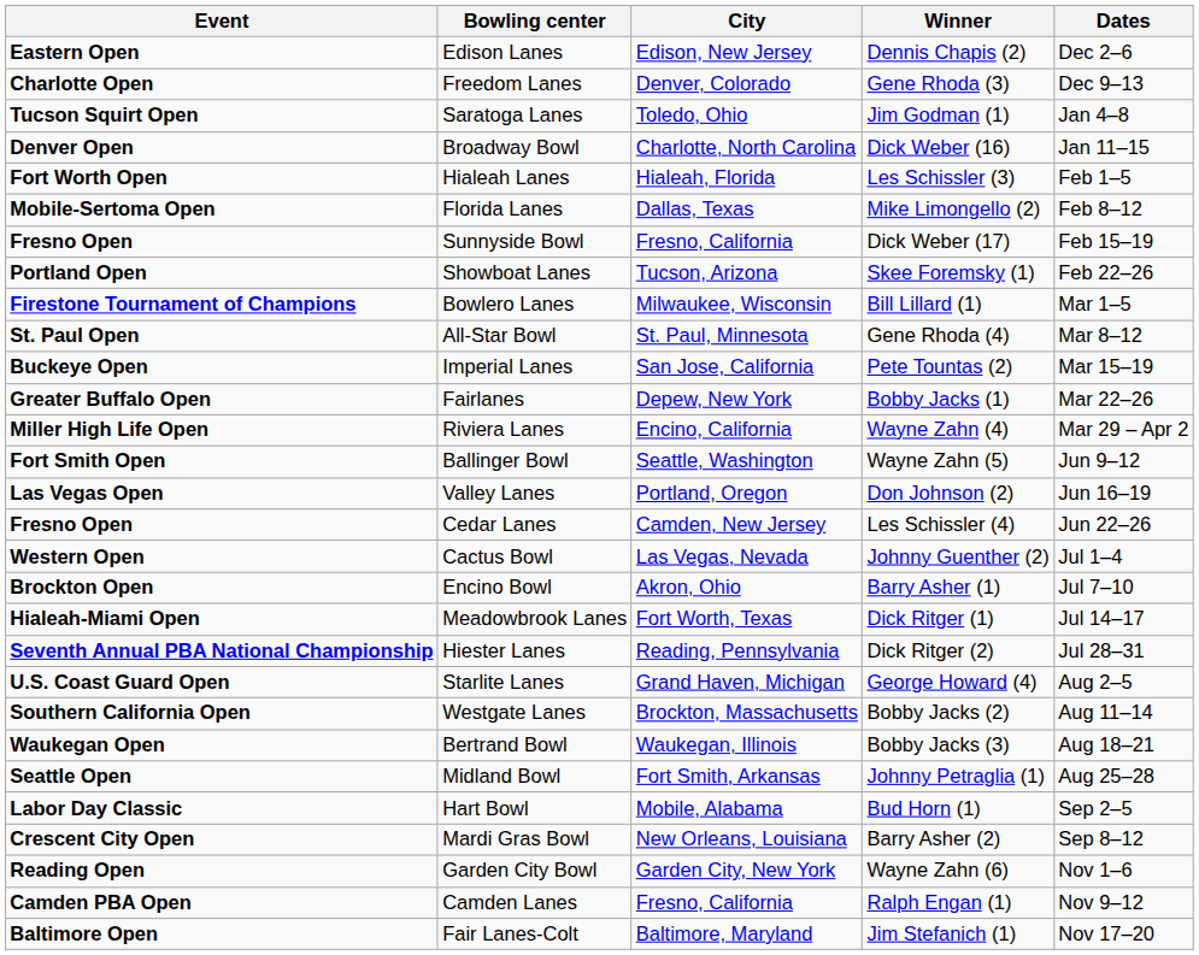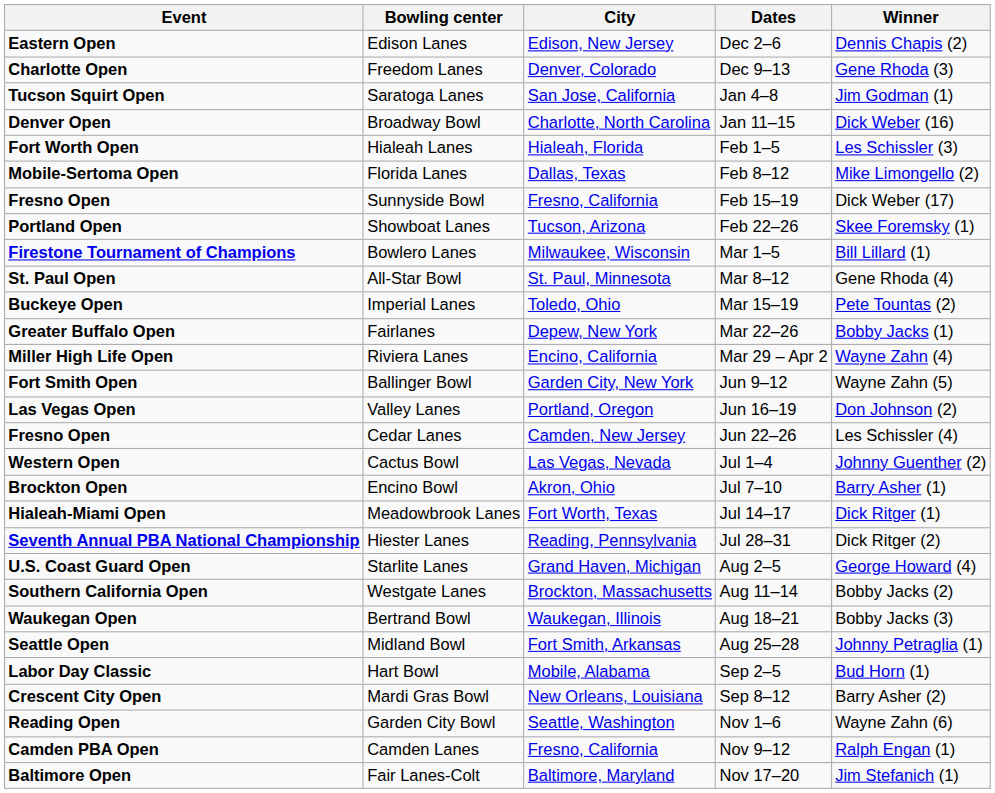columns swapped: Dates <-> Winner
Saratoga Lanes | City: Toledo, Ohio -> San Jose, California
Imperial Lanes | City: San Jose, California -> Toledo, Ohio
Ballinger Bowl | City: Seattle, Washington -> Garden City, New York
Garden City Bowl | City: Garden City, New York -> Seattle, Washington
